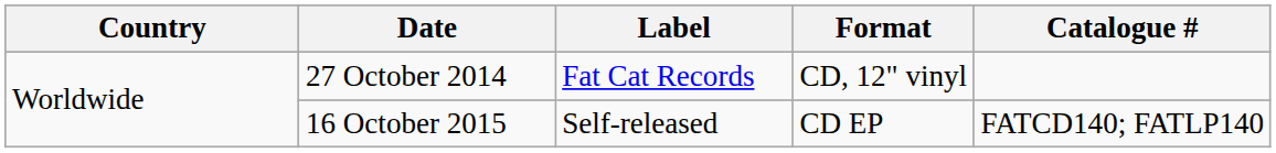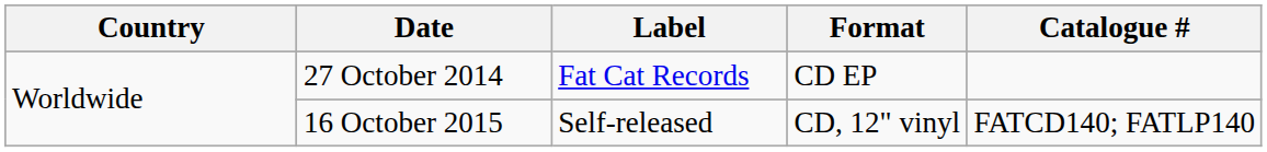27 October 2014 | Format: CD, 12" vinyl -> CD EP
16 October 2015 | Format: CD EP -> CD, 12" vinyl
